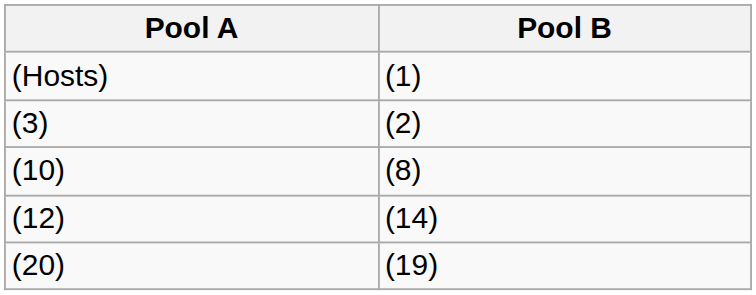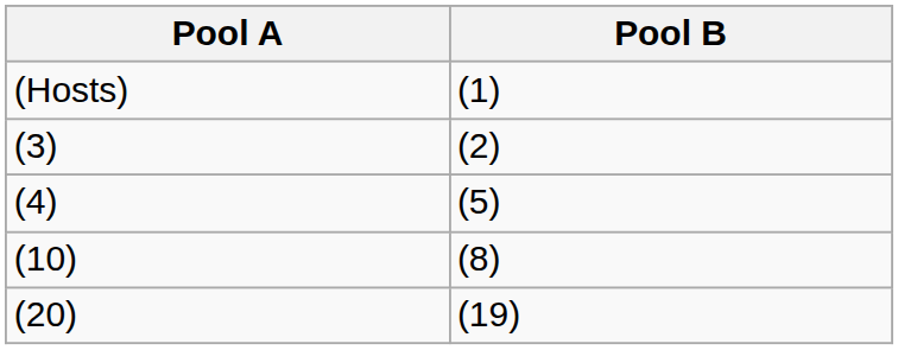+ row: (4) | (5)
- row: (12) | (14)
